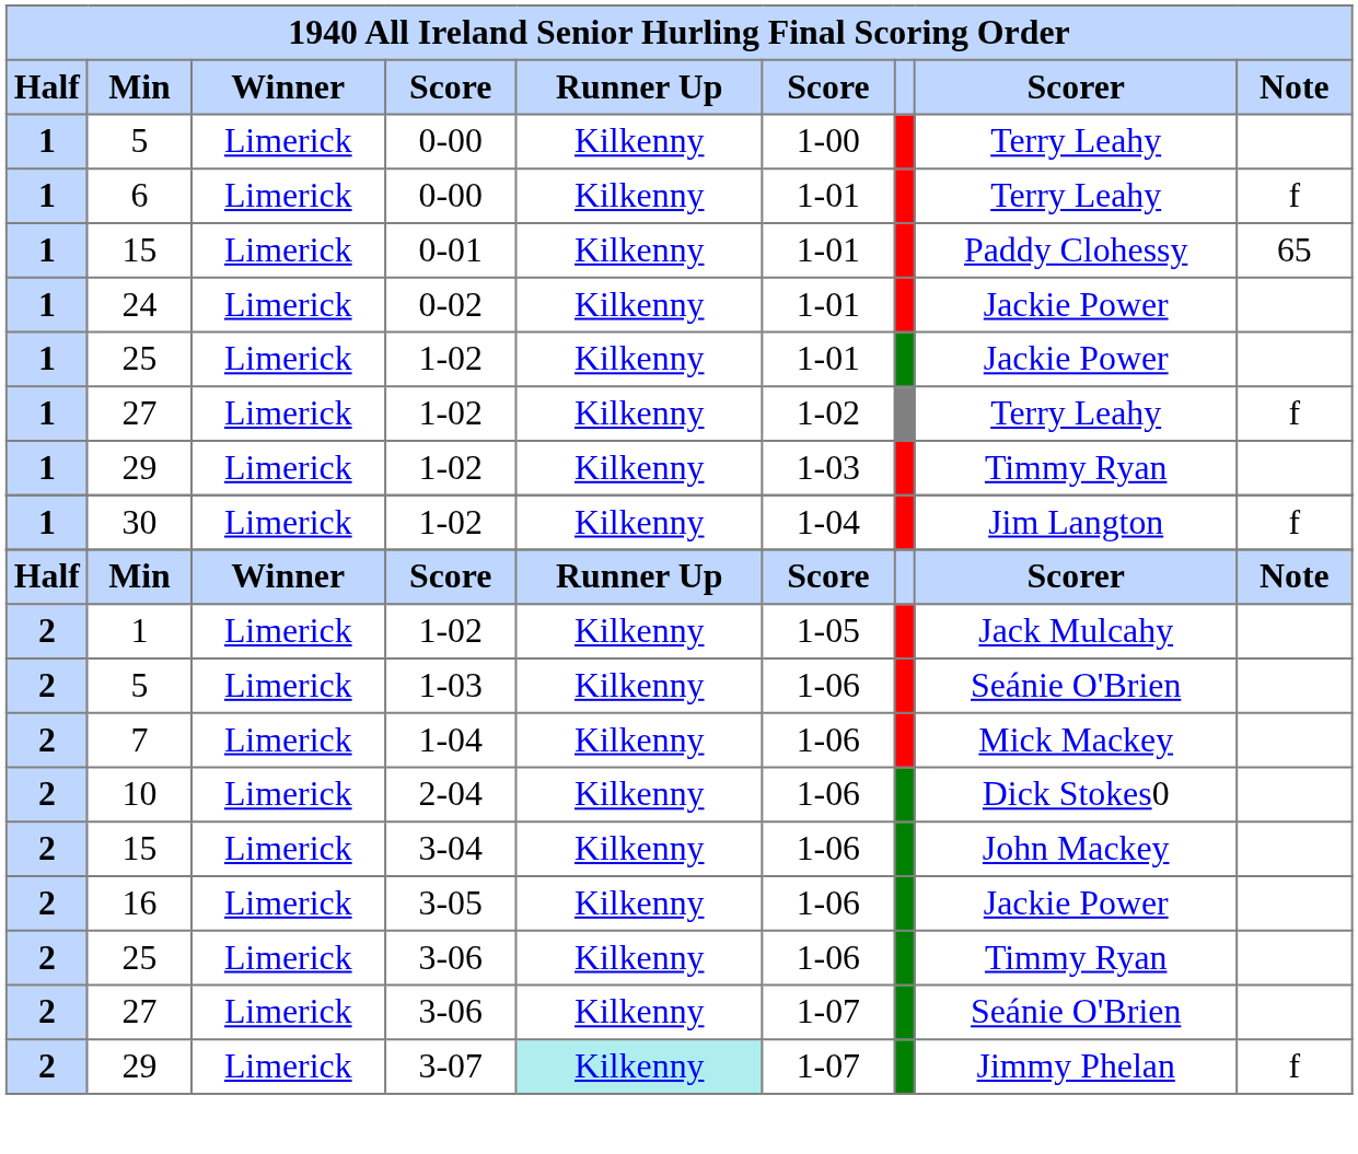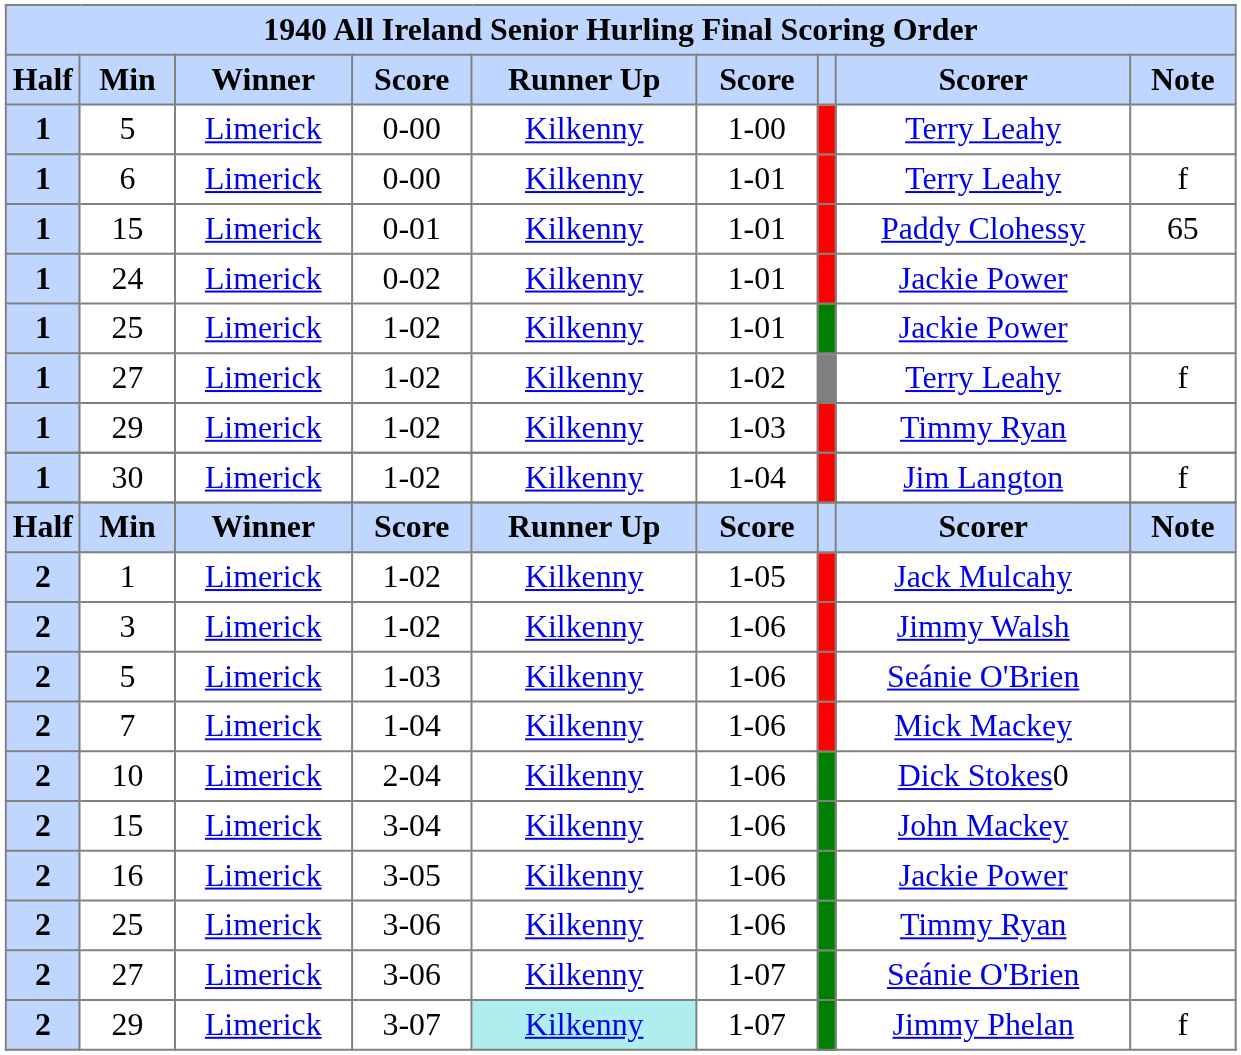+ row: 2 | 3 | Limerick | 1-02 | Kilkenny | 1-06 | Jimmy Walsh
